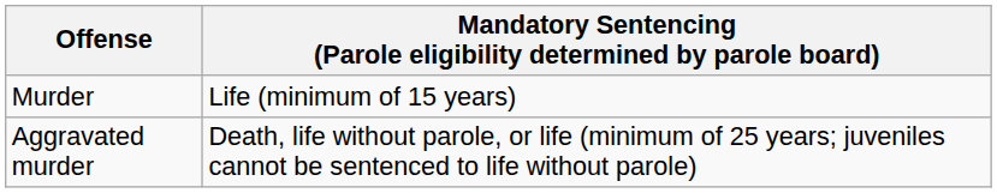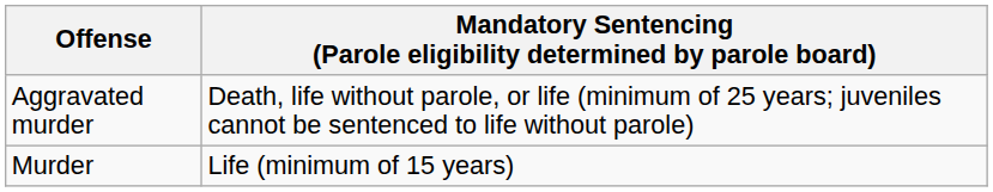rows swapped: Murder <-> Aggravated murder
